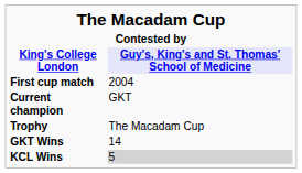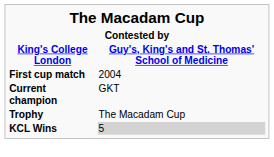King's College London | column 2: lavender background -> no background
- row: GKT Wins | 14
